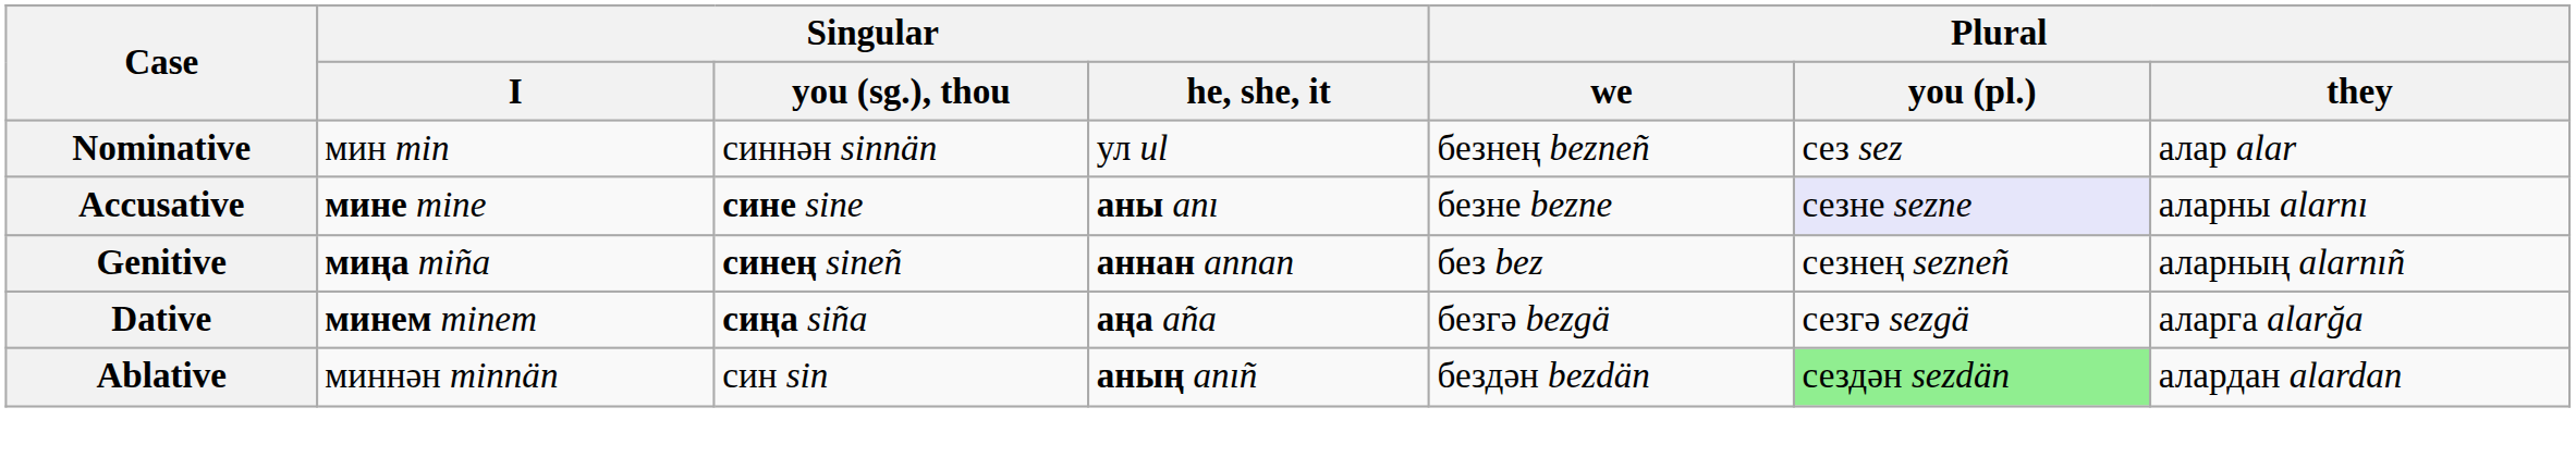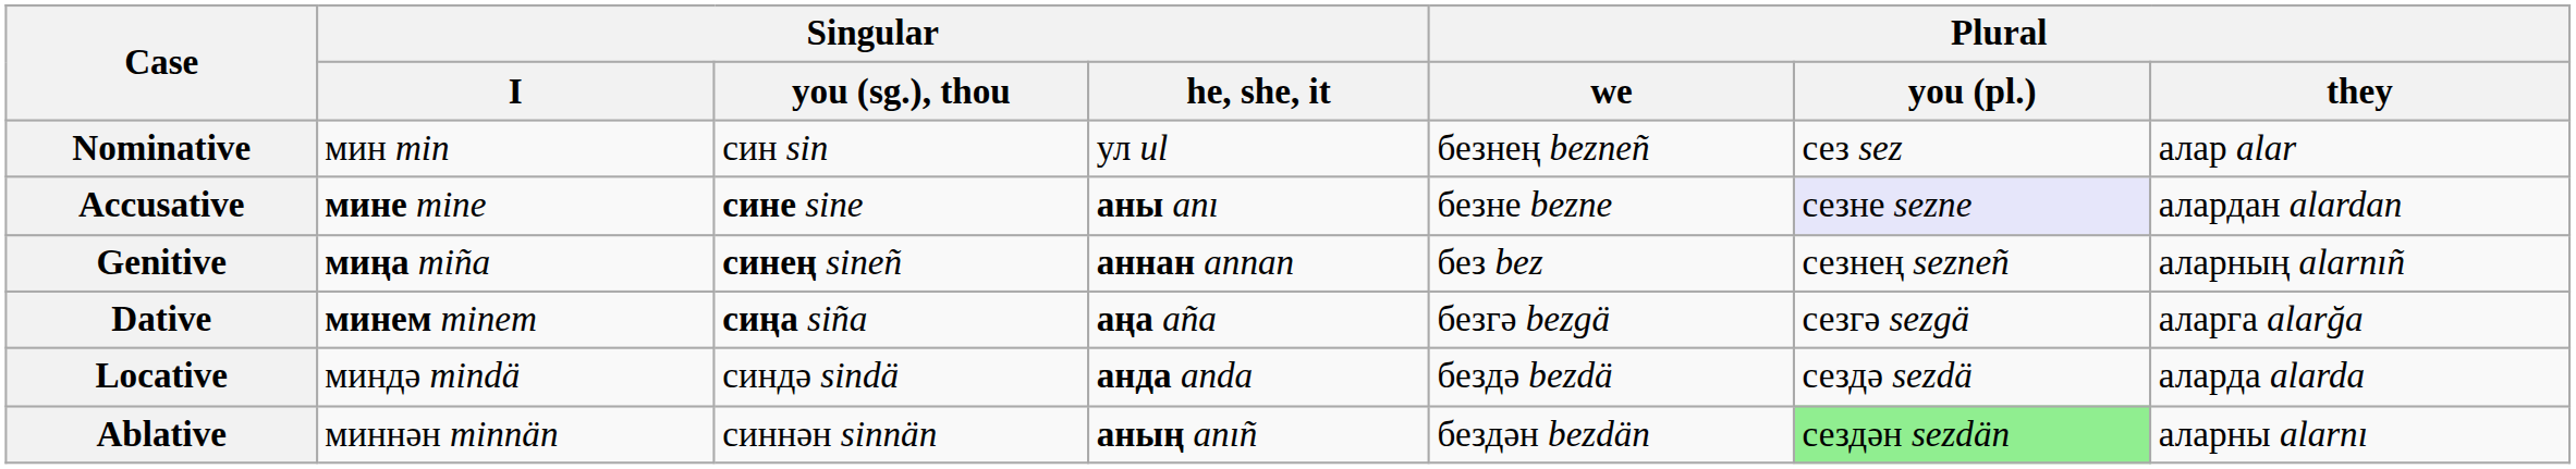Nominative | Singular / you (sg.), thou: синнән sinnän -> син sin
Accusative | Plural / they: аларны alarnı -> алардан alardan
+ row: Locative | миндә mindä | синдә sindä | анда anda | бездә bezdä | сездә sezdä | аларда alarda
Ablative | Singular / you (sg.), thou: син sin -> синнән sinnän
Ablative | Plural / they: алардан alardan -> аларны alarnı
